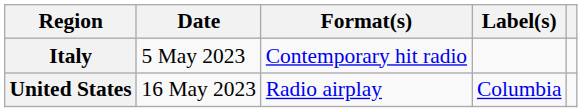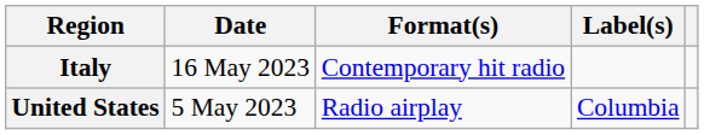Italy | Date: 5 May 2023 -> 16 May 2023
United States | Date: 16 May 2023 -> 5 May 2023
